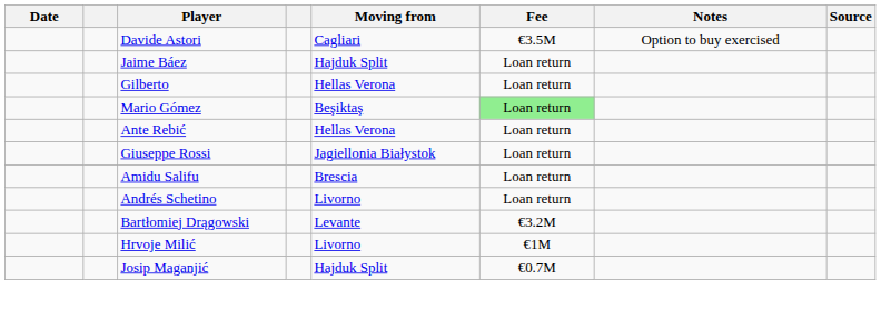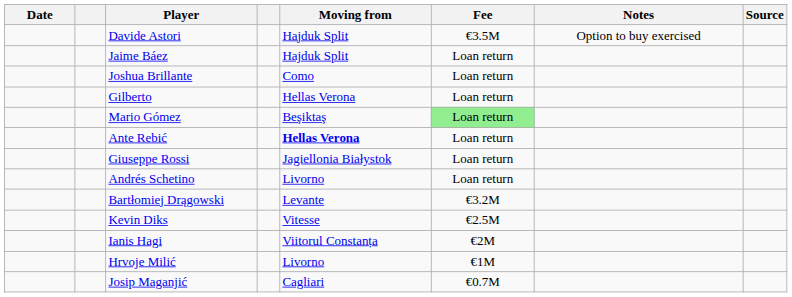Davide Astori | Moving from: Cagliari -> Hajduk Split
+ row: Joshua Brillante | Como | Loan return
Ante Rebić | Moving from: normal -> bold
- row: Amidu Salifu | Brescia | Loan return
+ row: Kevin Diks | Vitesse | €2.5M
+ row: Ianis Hagi | Viitorul Constanța | €2M
Josip Maganjić | Moving from: Hajduk Split -> Cagliari
